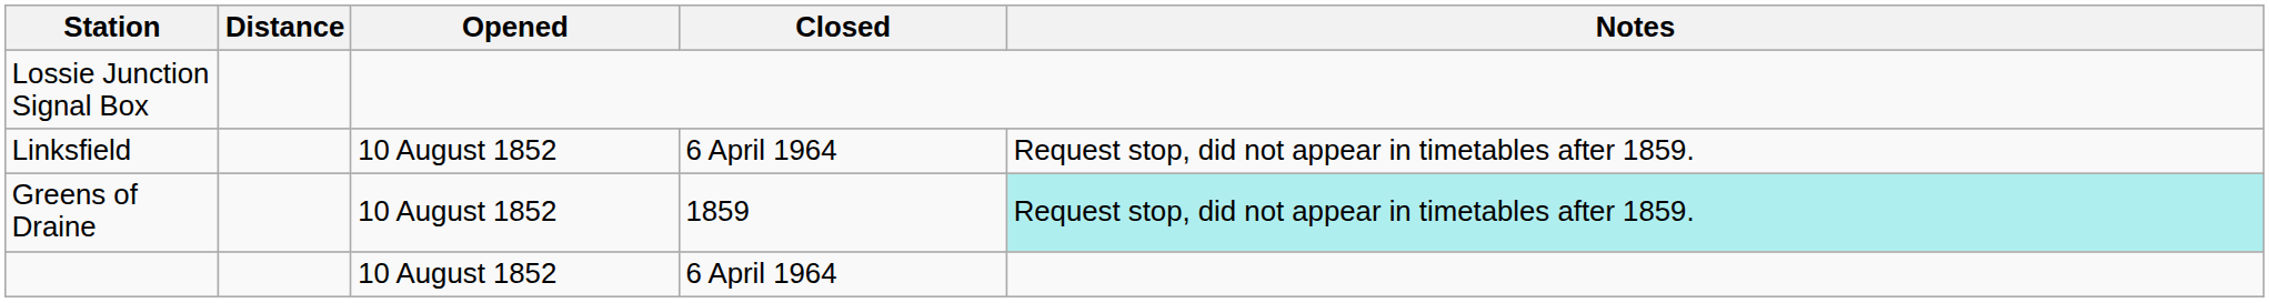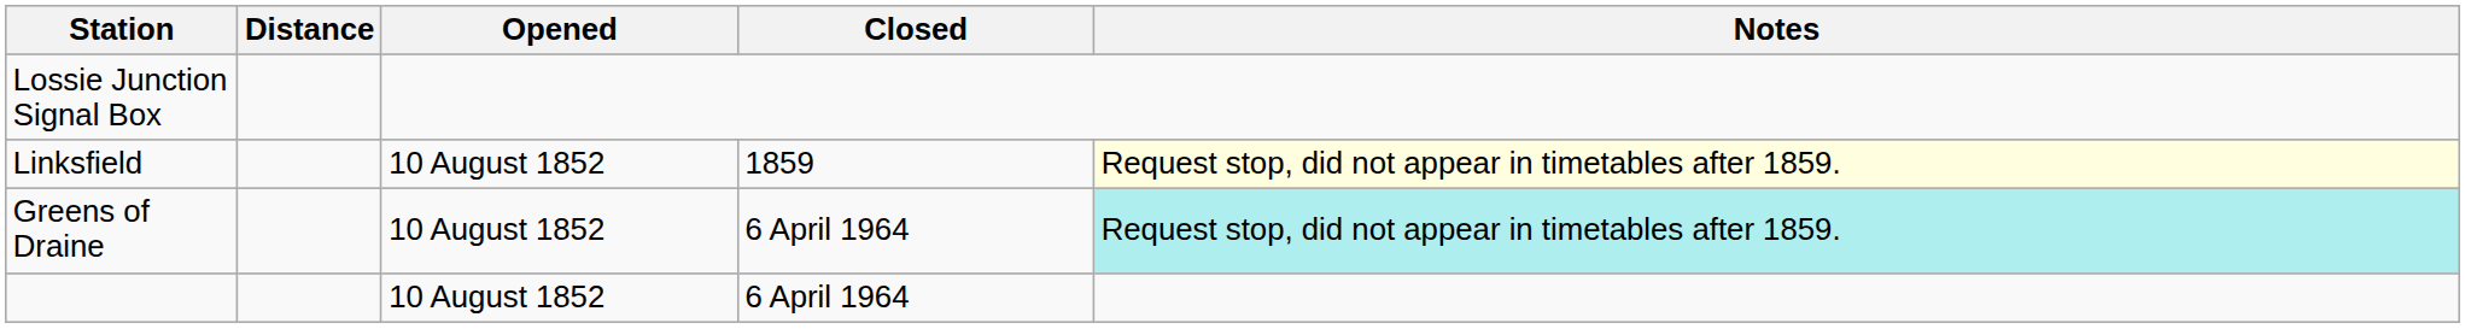Linksfield | Closed: 6 April 1964 -> 1859
Linksfield | Notes: no background -> lightyellow background
Greens of Draine | Closed: 1859 -> 6 April 1964
